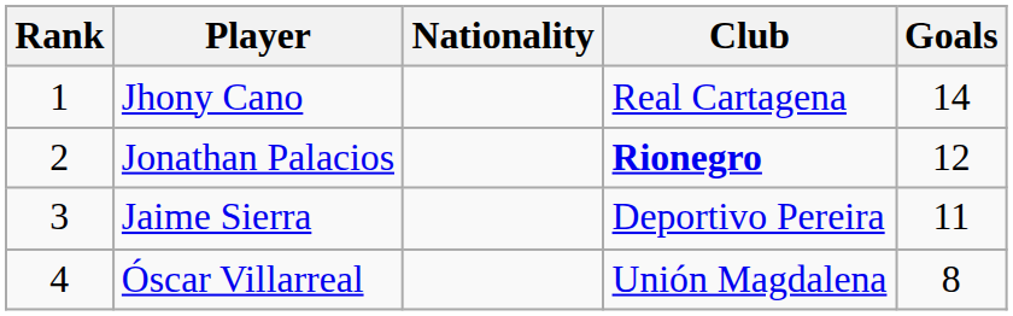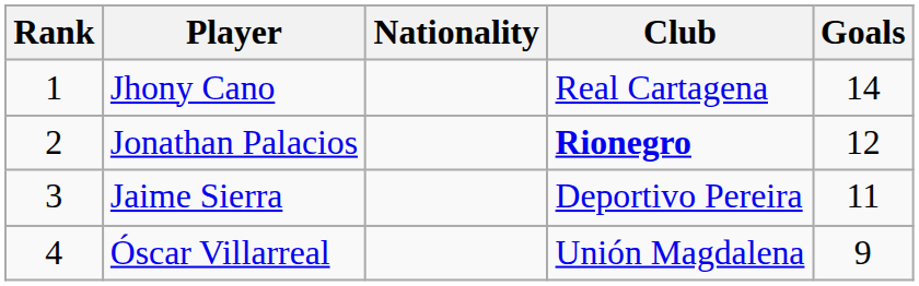Óscar Villarreal | Goals: 8 -> 9
